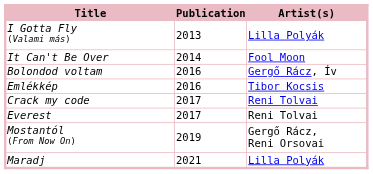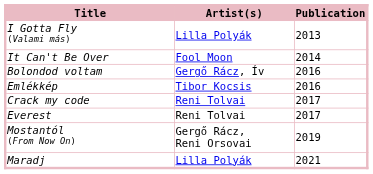columns swapped: Artist(s) <-> Publication
